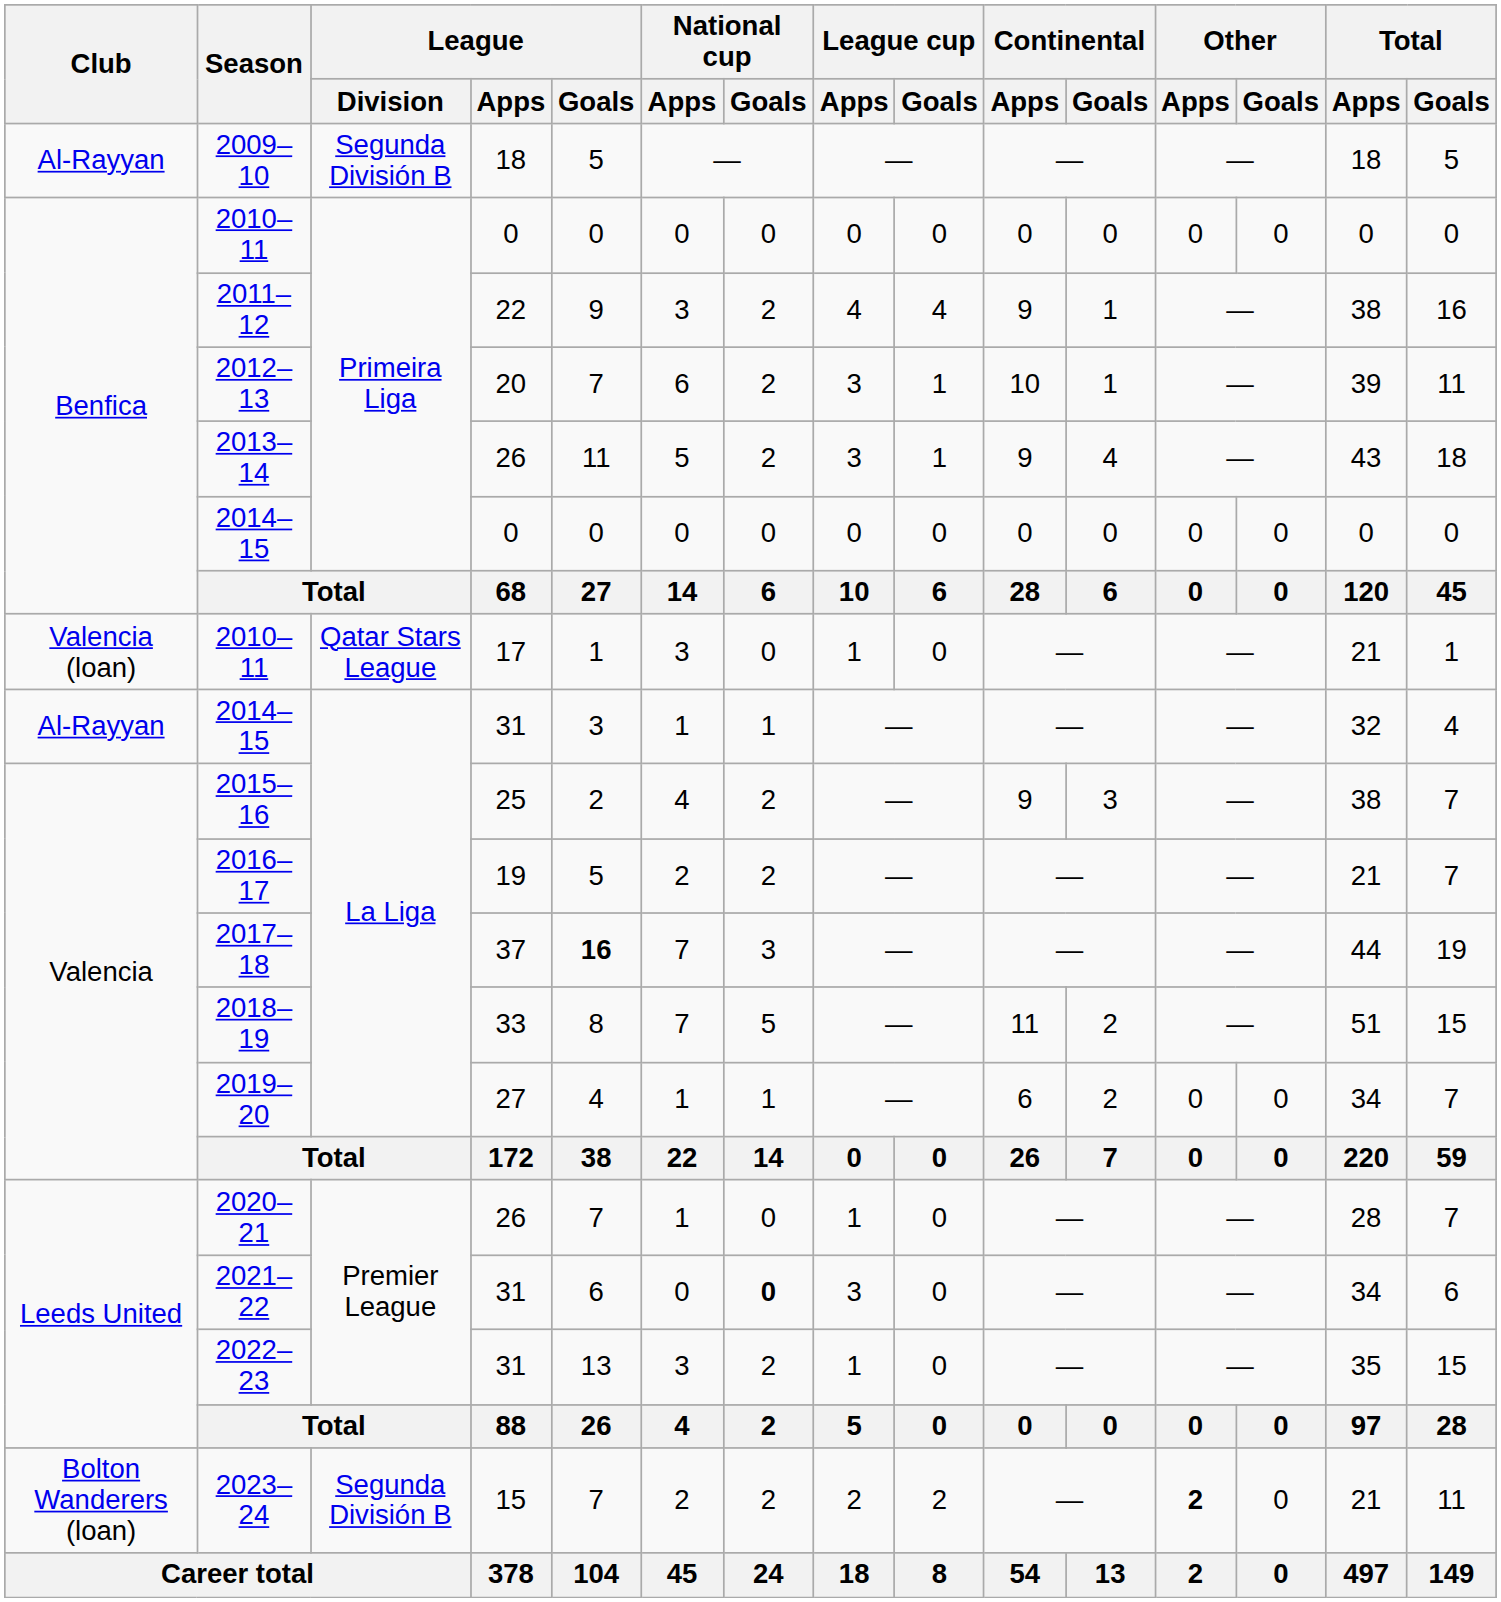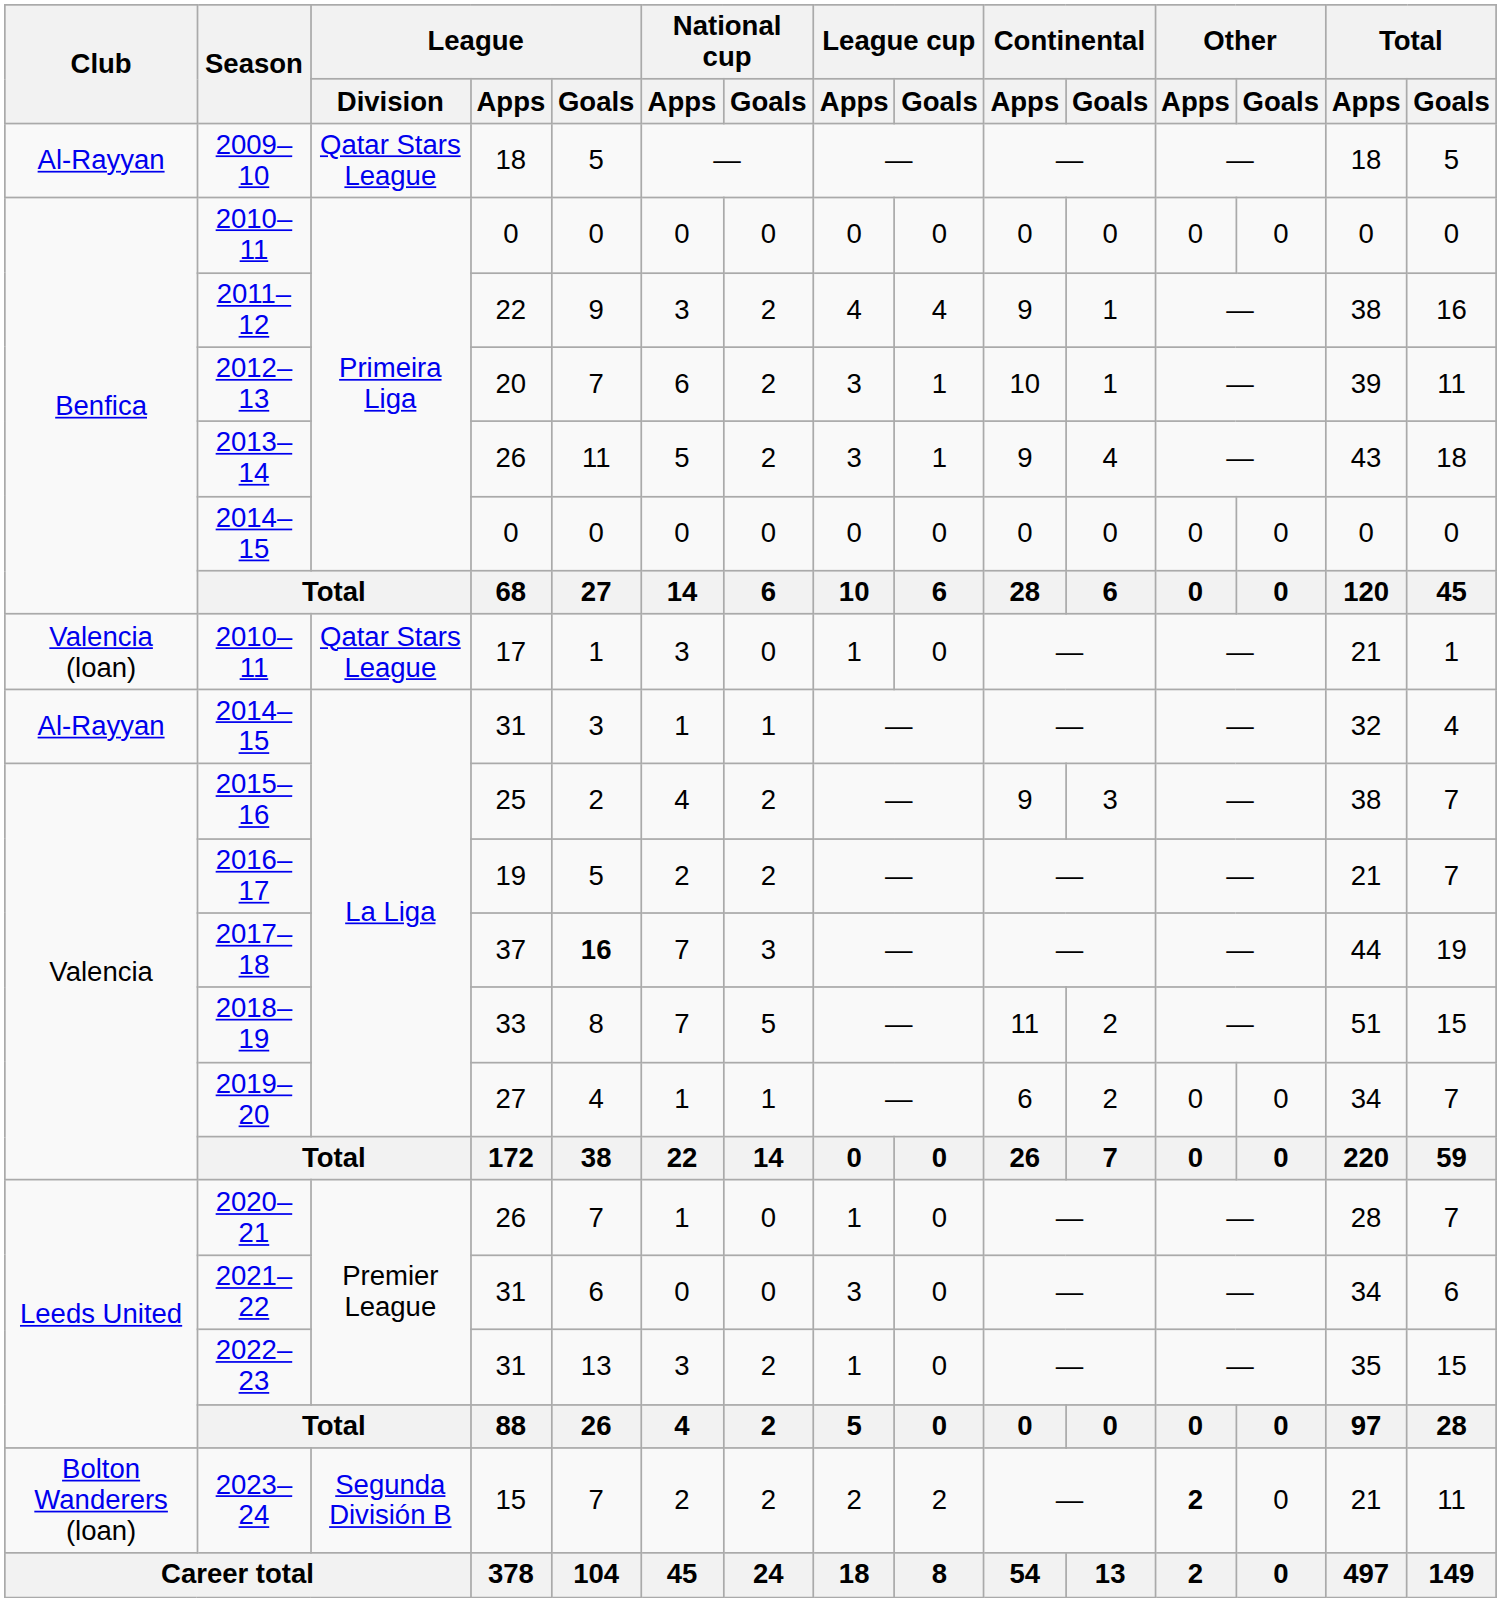2009–10 | League / Division: Segunda División B -> Qatar Stars League
2021–22 | National cup / Goals: bold -> normal
